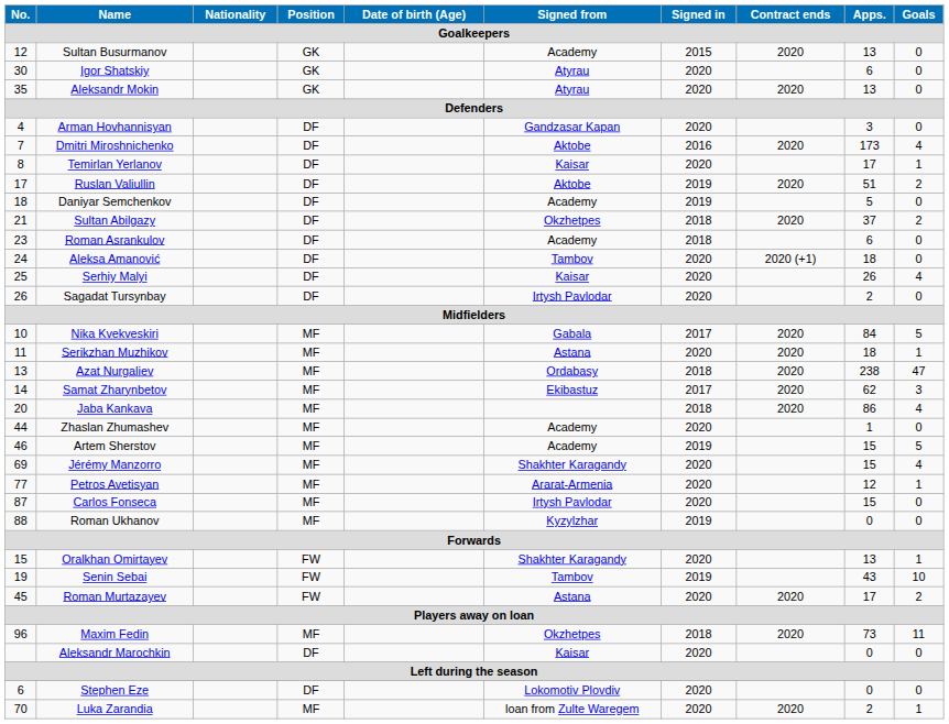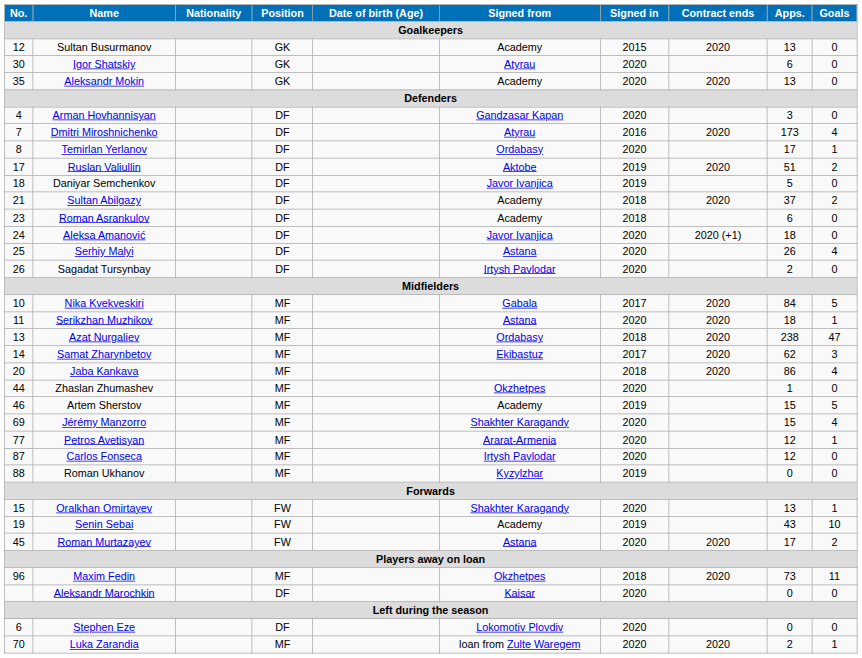Aleksandr Mokin | Signed from: Atyrau -> Academy
Dmitri Miroshnichenko | Signed from: Aktobe -> Atyrau
Temirlan Yerlanov | Signed from: Kaisar -> Ordabasy
Daniyar Semchenkov | Signed from: Academy -> Javor Ivanjica
Sultan Abilgazy | Signed from: Okzhetpes -> Academy
Aleksa Amanović | Signed from: Tambov -> Javor Ivanjica
Serhiy Malyi | Signed from: Kaisar -> Astana
Zhaslan Zhumashev | Signed from: Academy -> Okzhetpes
Carlos Fonseca | Apps.: 15 -> 12
Senin Sebai | Signed from: Tambov -> Academy
